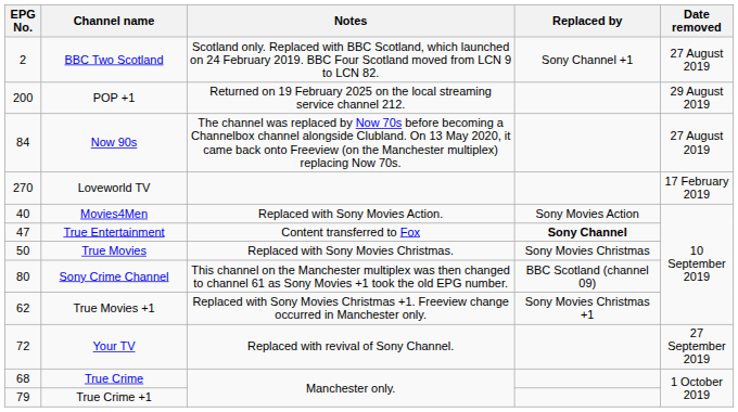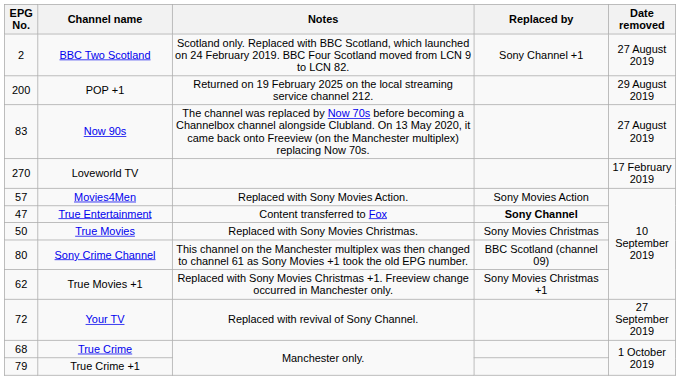Now 90s | EPG No.: 84 -> 83
Movies4Men | EPG No.: 40 -> 57
